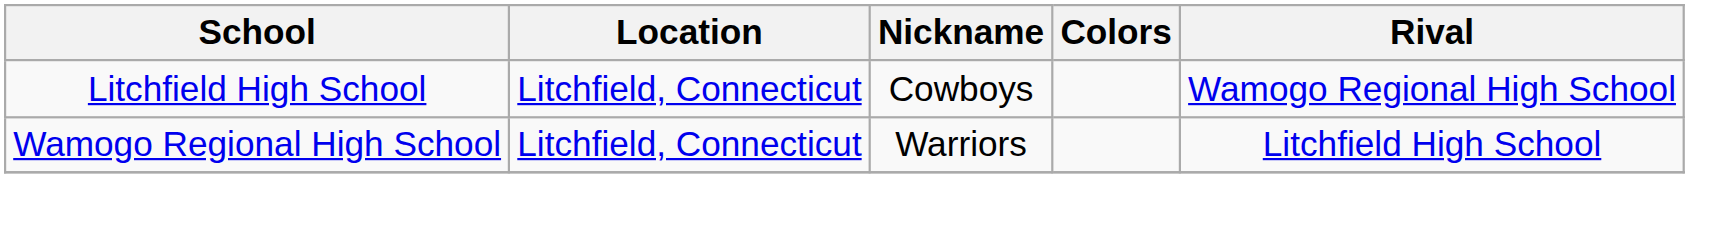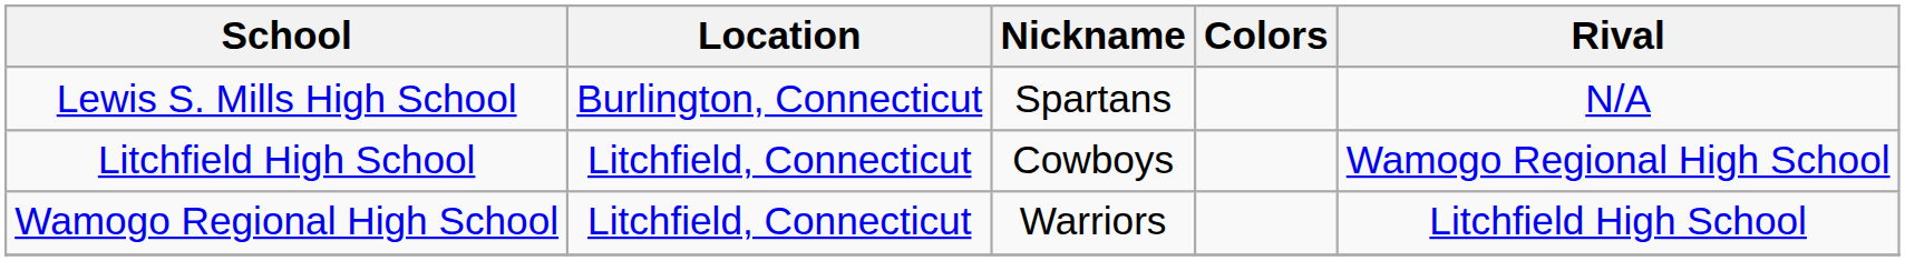+ row: Lewis S. Mills High School | Burlington, Connecticut | Spartans | N/A
